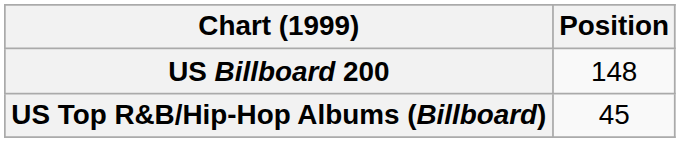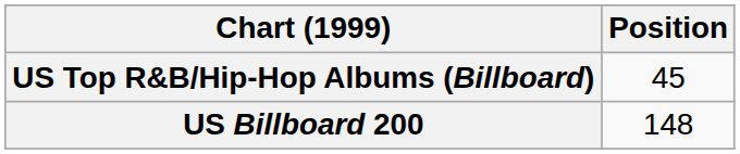rows swapped: US Billboard 200 <-> US Top R&B/Hip-Hop Albums (Billboard)
